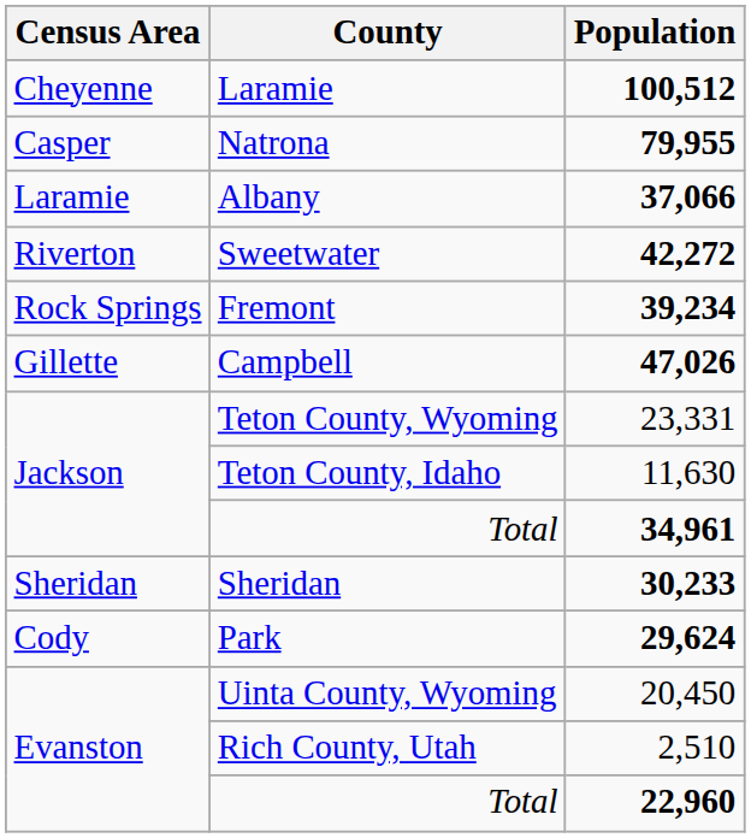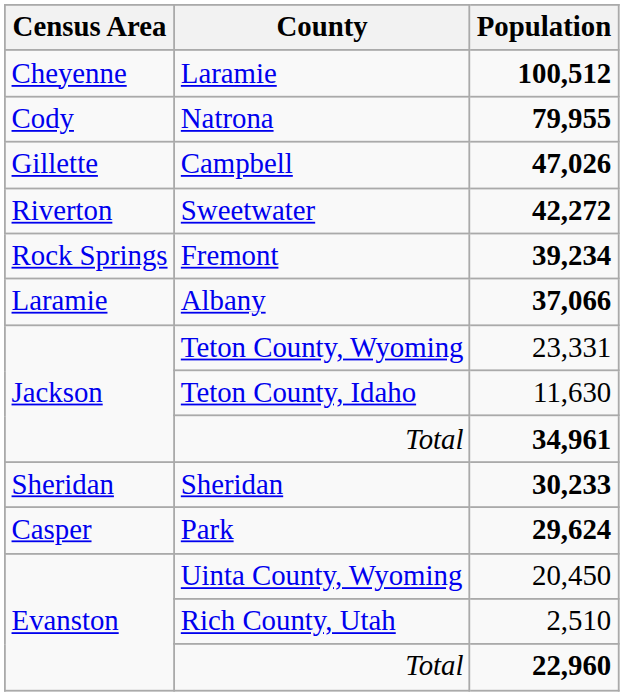Natrona | Census Area: Casper -> Cody
rows swapped: Campbell <-> Albany
Park | Census Area: Cody -> Casper
